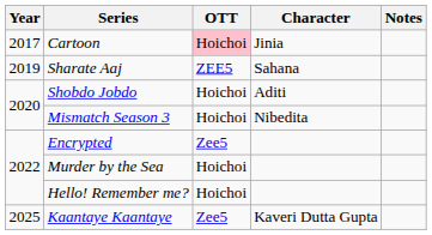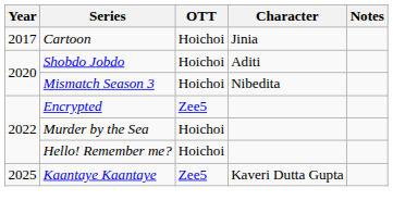Cartoon | OTT: pink background -> no background
- row: 2019 | Sharate Aaj | ZEE5 | Sahana
